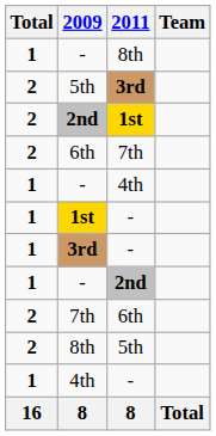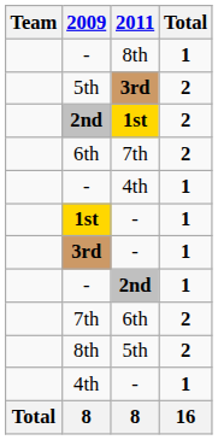columns swapped: Team <-> Total
